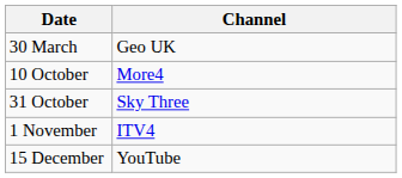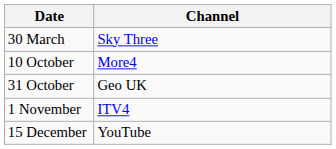30 March | Channel: Geo UK -> Sky Three
31 October | Channel: Sky Three -> Geo UK
